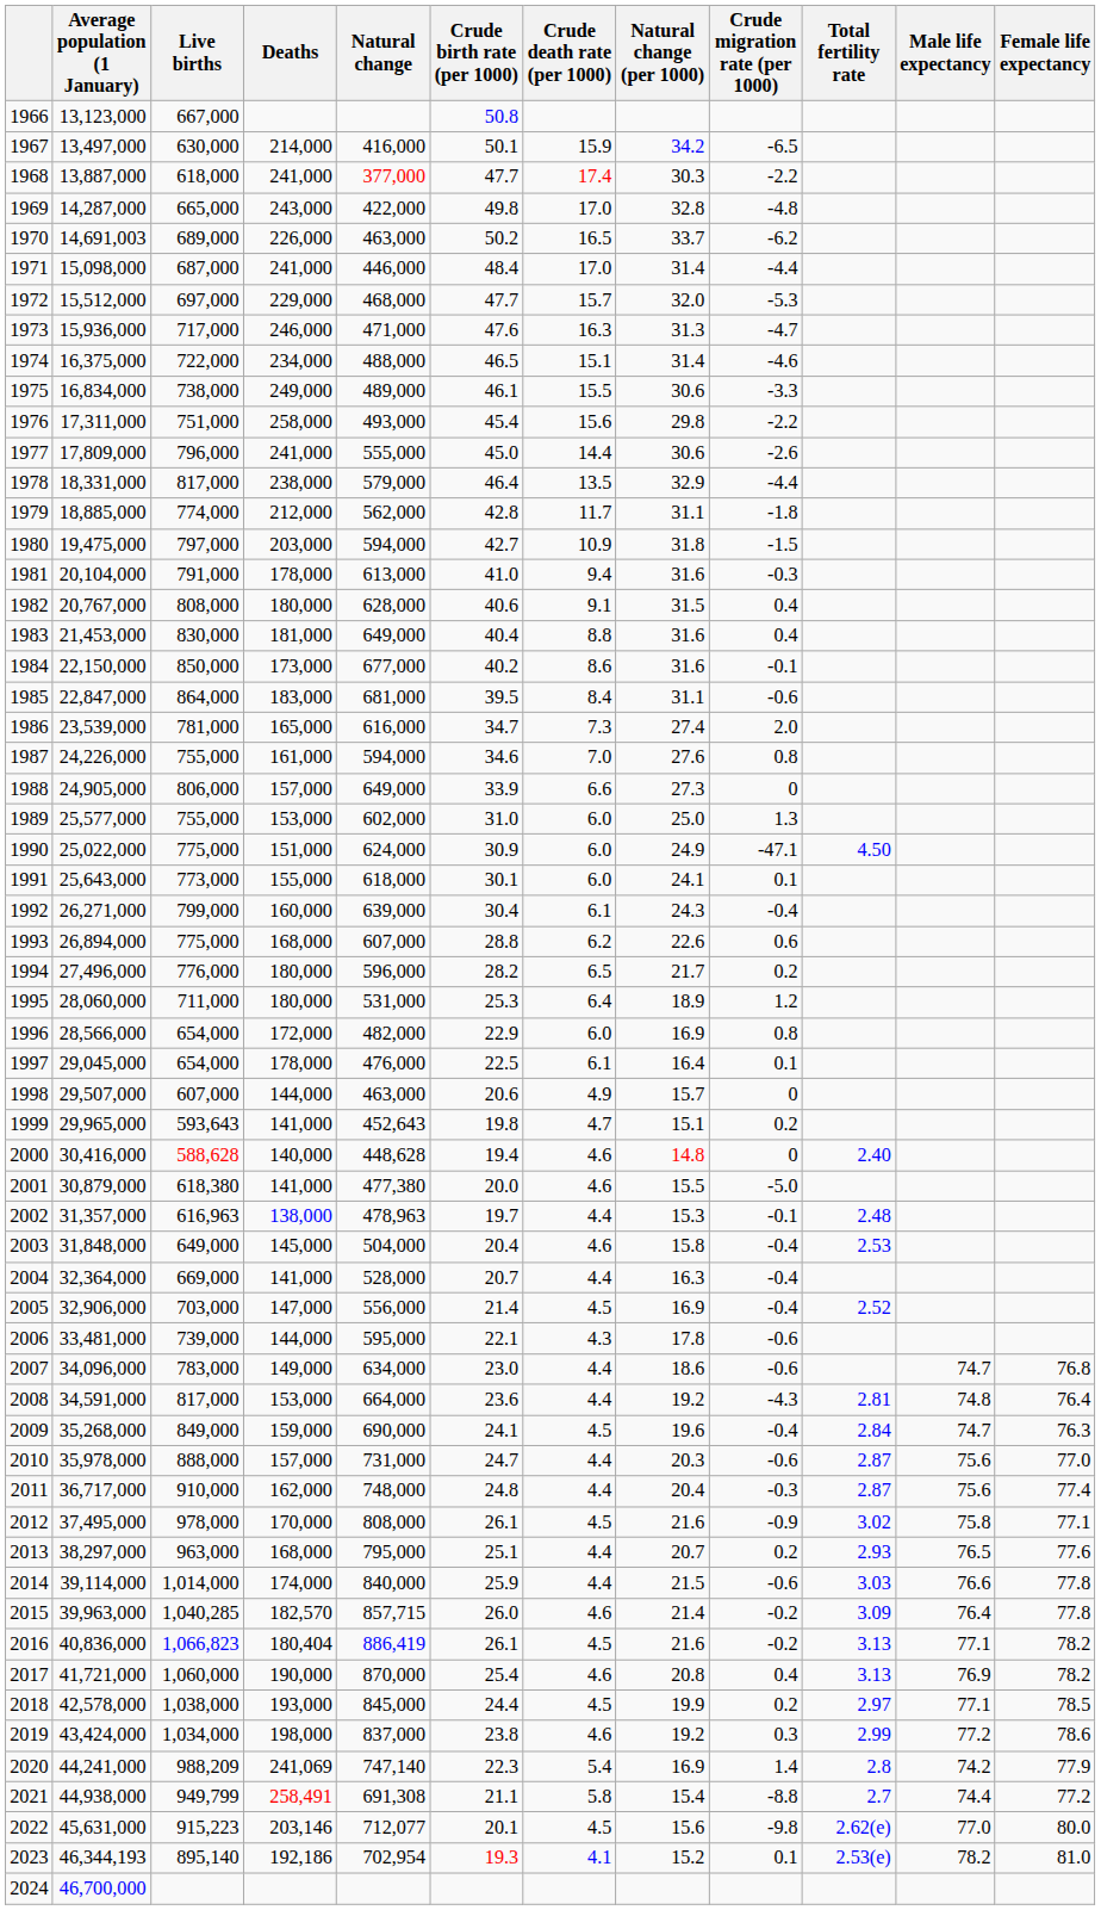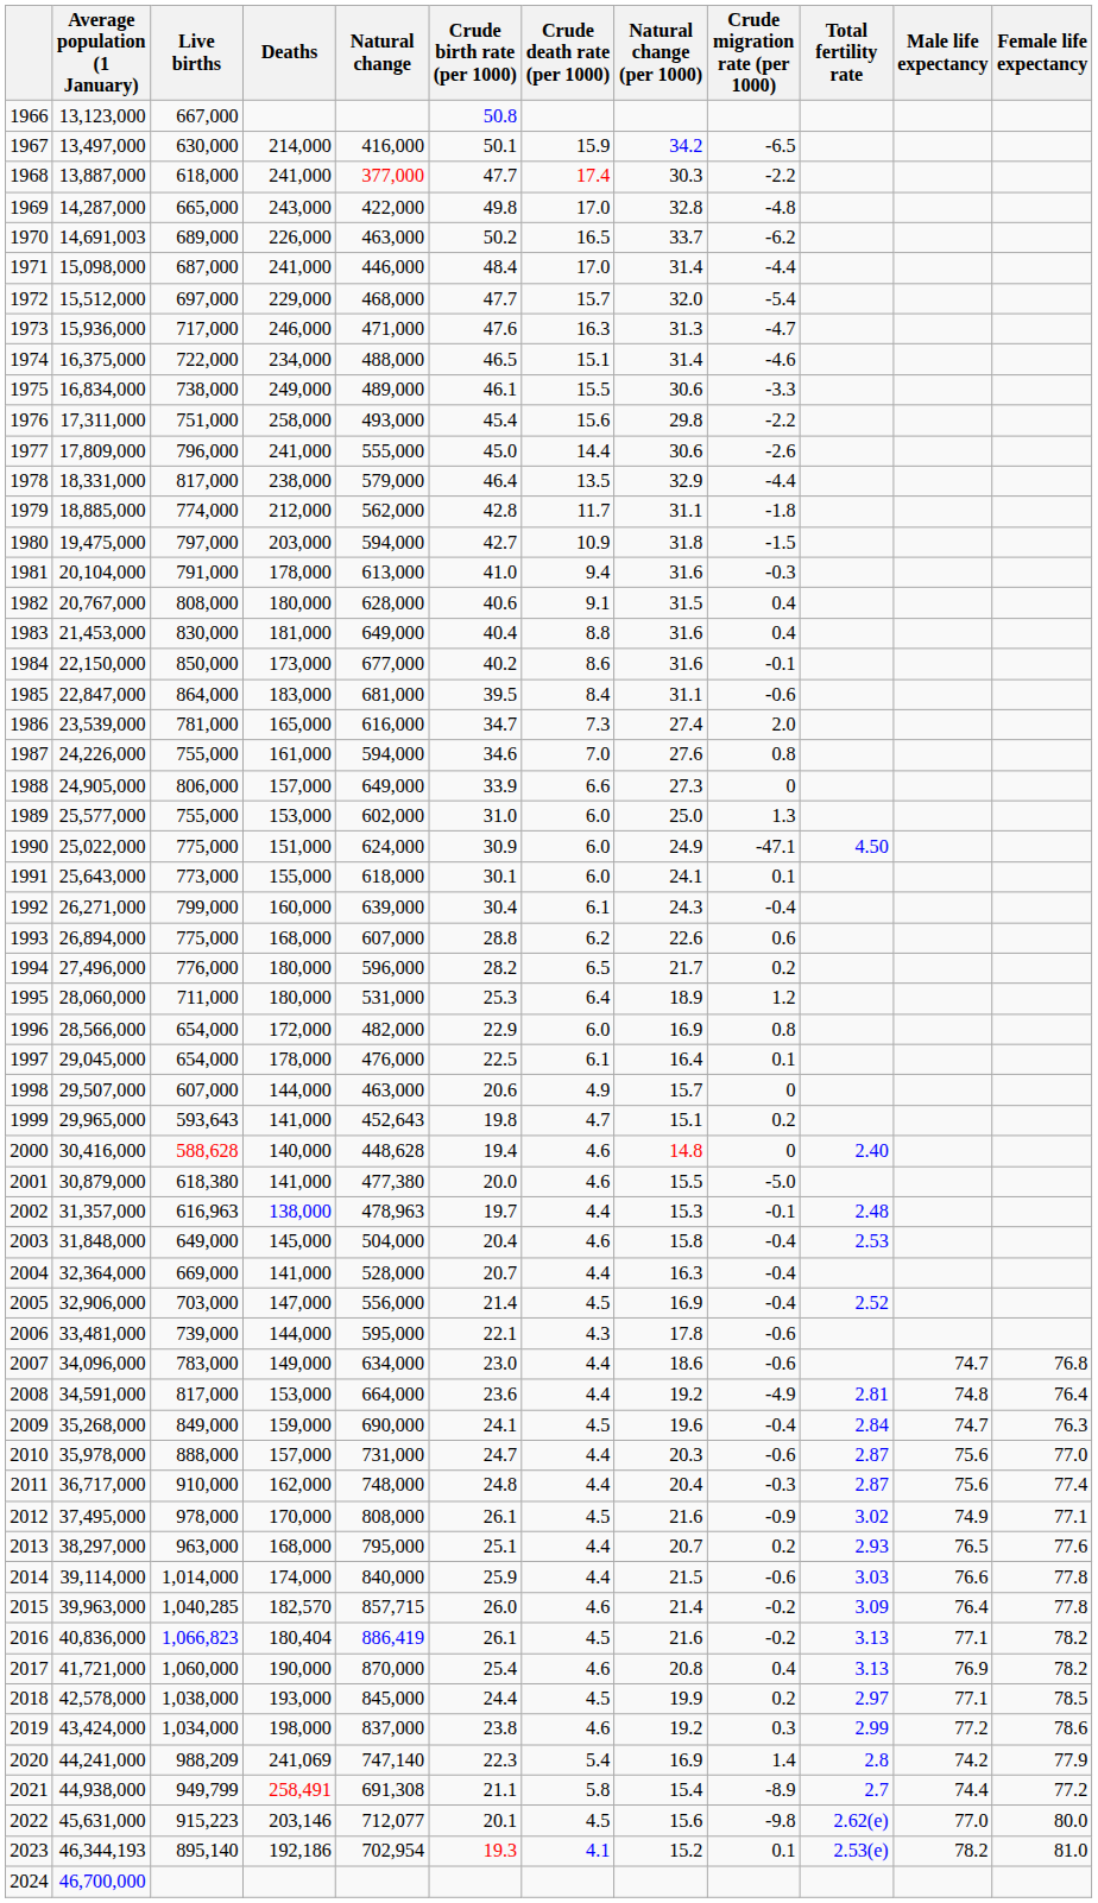1972 | Crude migration rate (per 1000): -5.3 -> -5.4
2008 | Crude migration rate (per 1000): -4.3 -> -4.9
2012 | Male life expectancy: 75.8 -> 74.9
2021 | Crude migration rate (per 1000): -8.8 -> -8.9
